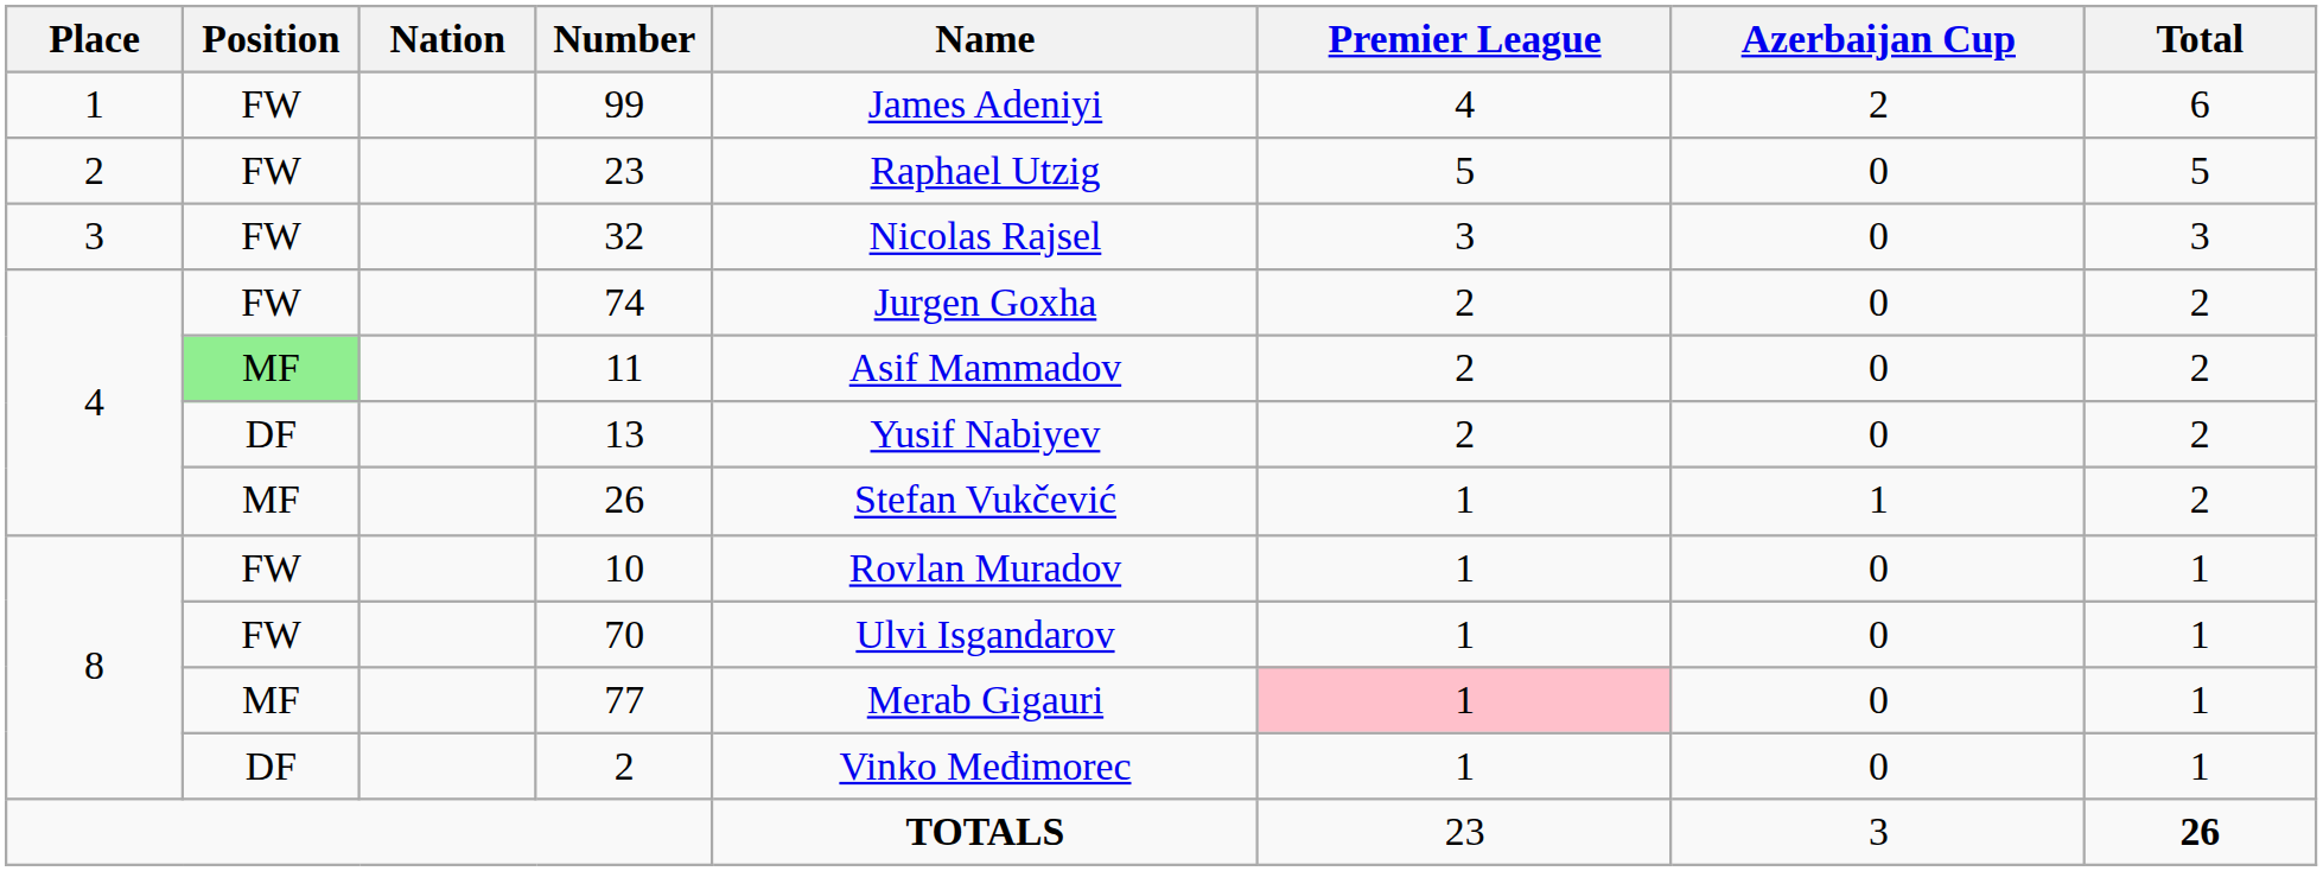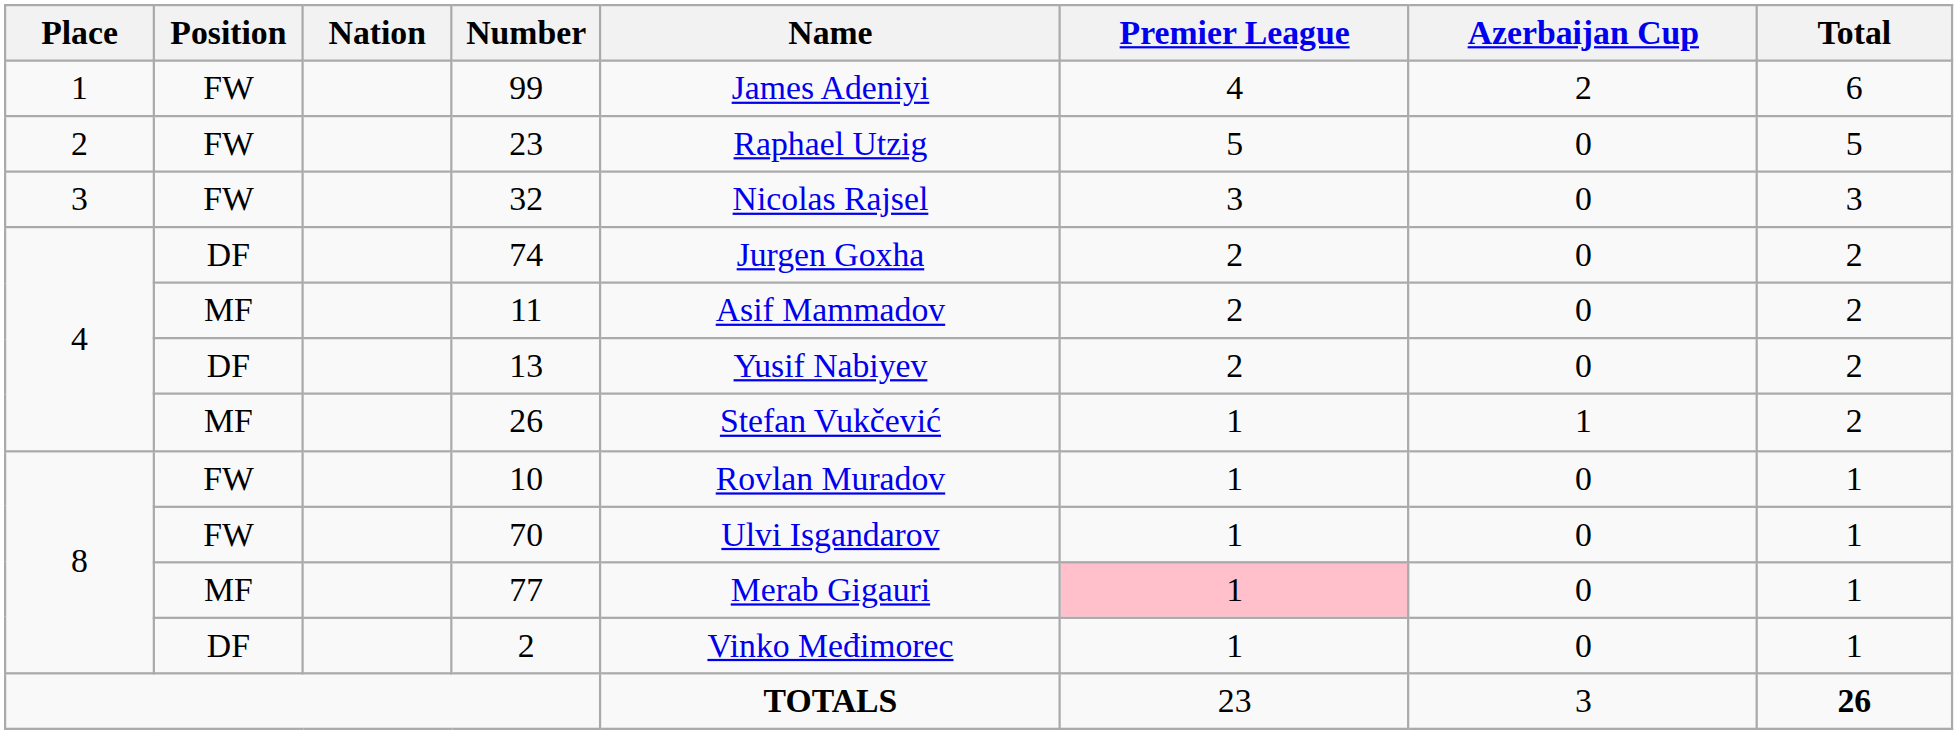74 | Position: FW -> DF
11 | Position: lightgreen background -> no background
